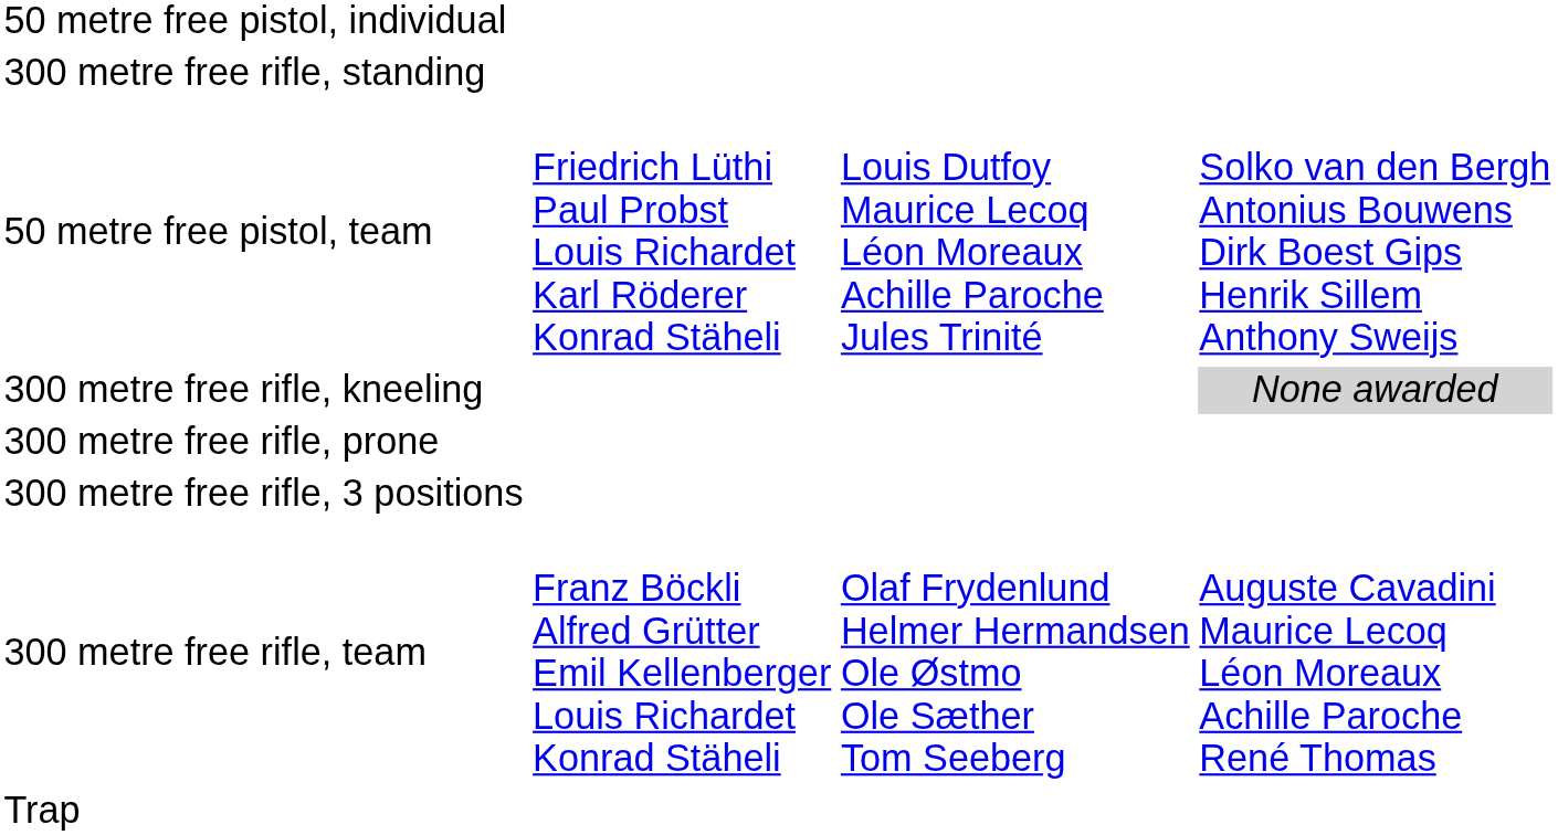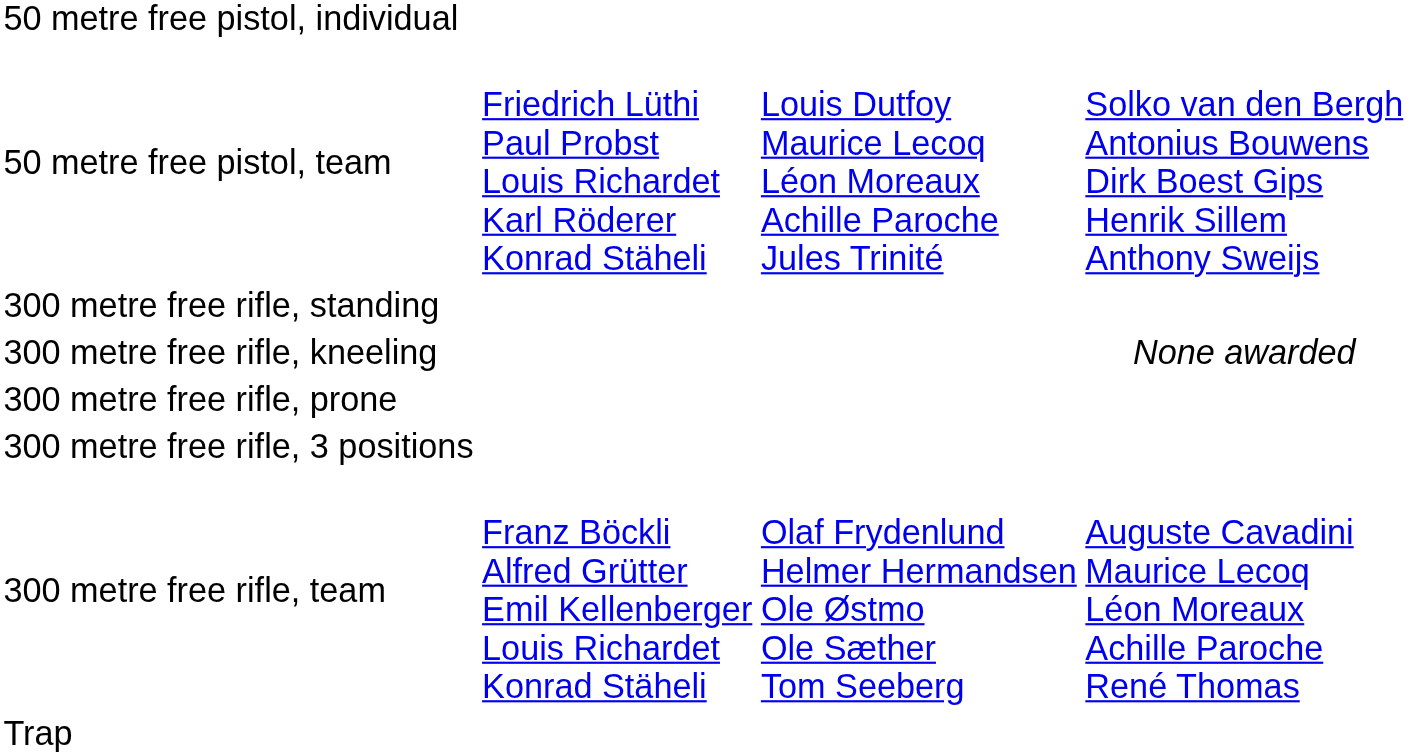rows swapped: 50 metre free pistol, team <-> 300 metre free rifle, standing
300 metre free rifle, kneeling | column 4: lightgrey background -> no background
